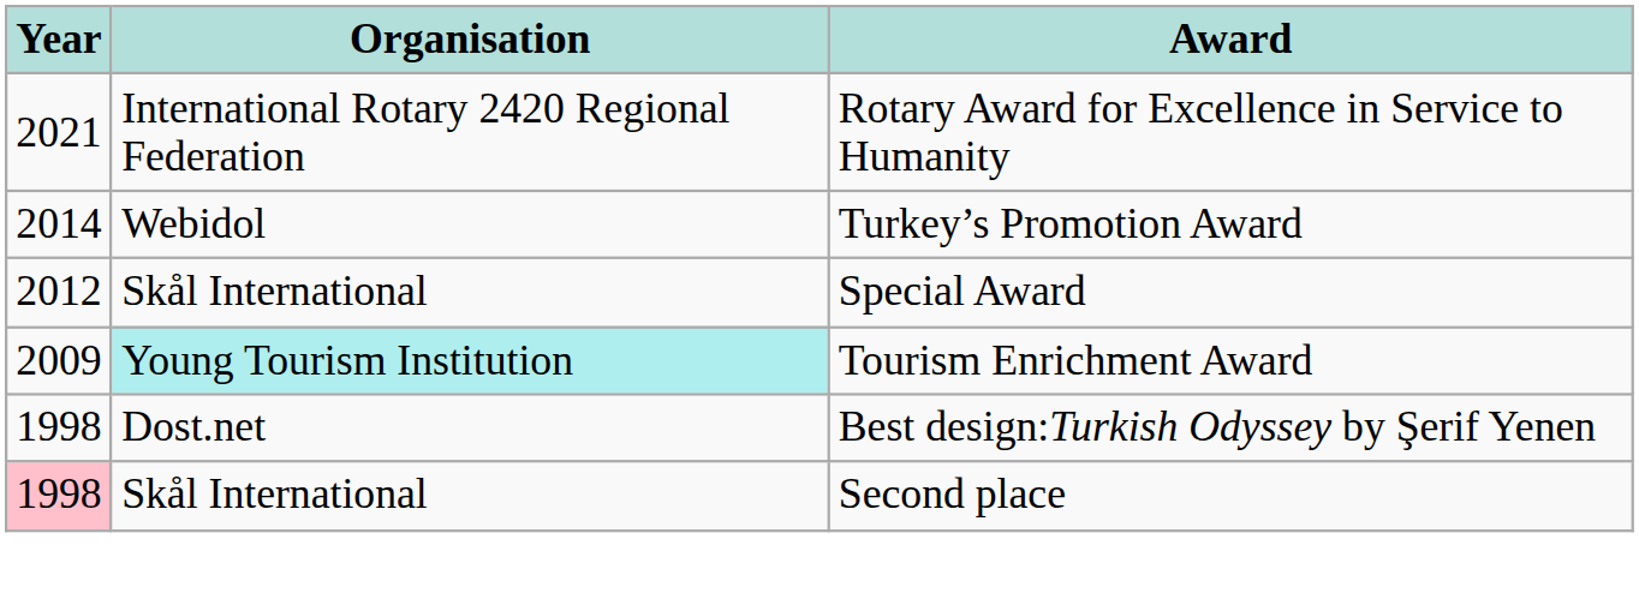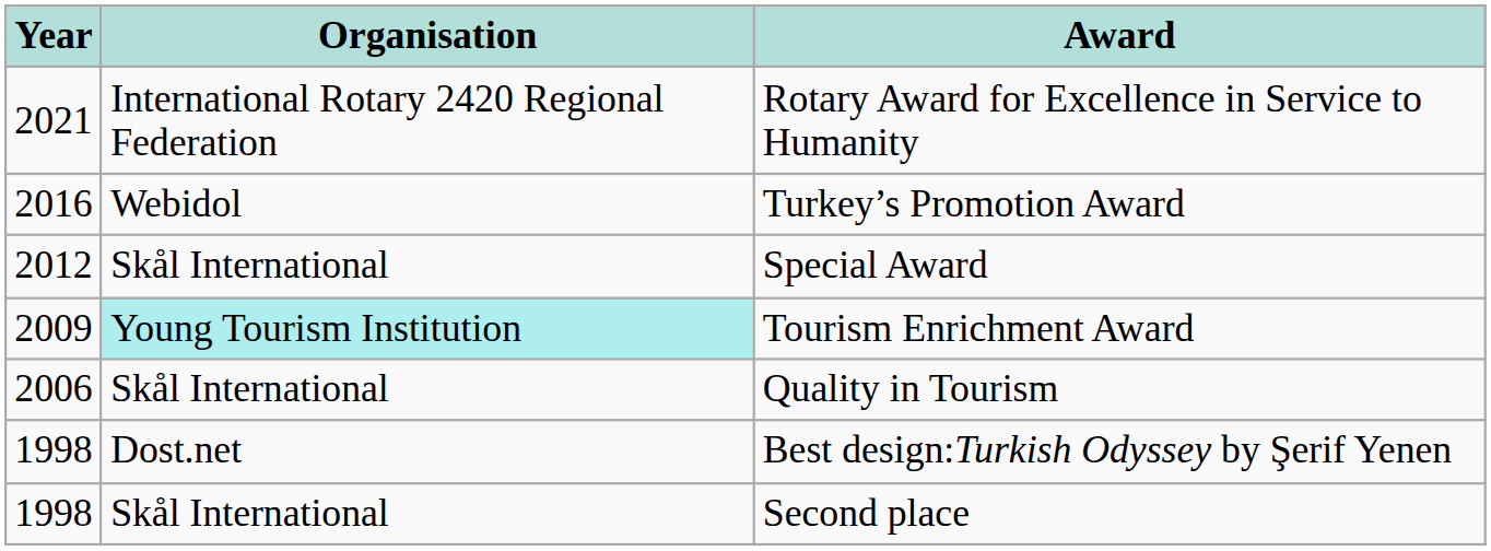Turkey’s Promotion Award | Year: 2014 -> 2016
+ row: 2006 | Skål International | Quality in Tourism
Second place | Year: pink background -> no background
